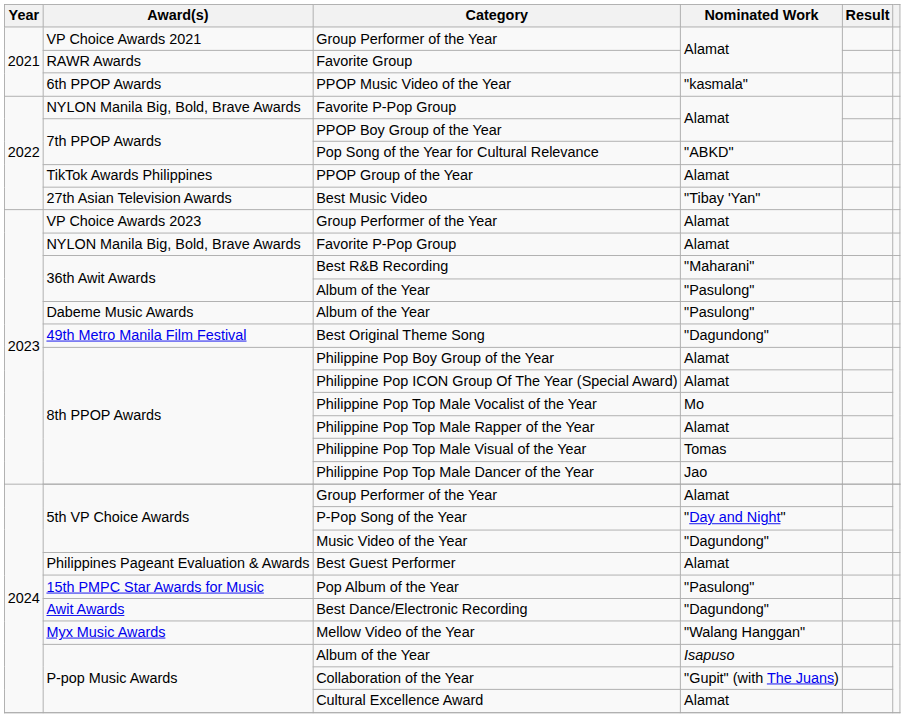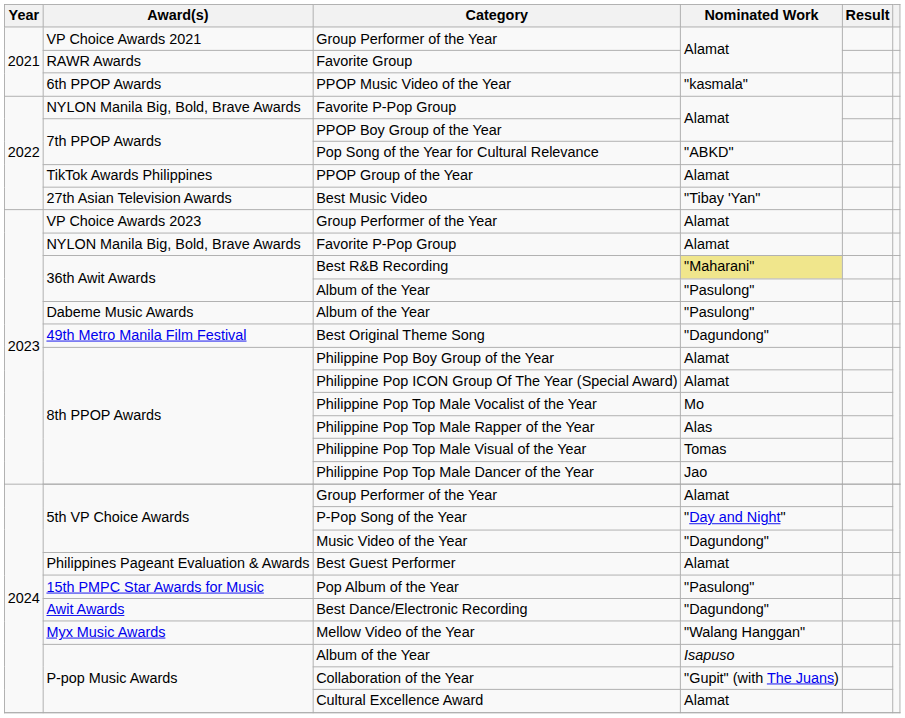Best R&B Recording | Nominated Work: no background -> khaki background
Philippine Pop Top Male Rapper of the Year | Nominated Work: Alamat -> Alas
